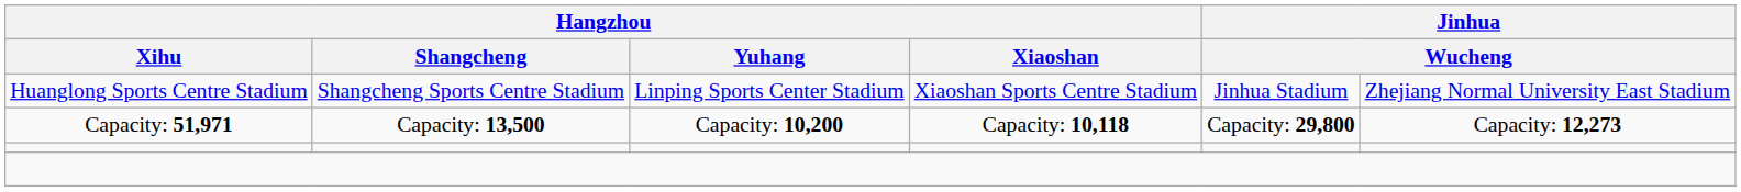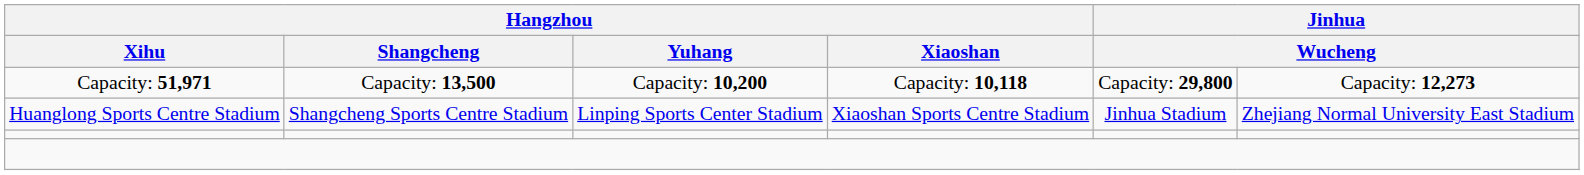rows swapped: Huanglong Sports Centre Stadium <-> Capacity: 51,971
